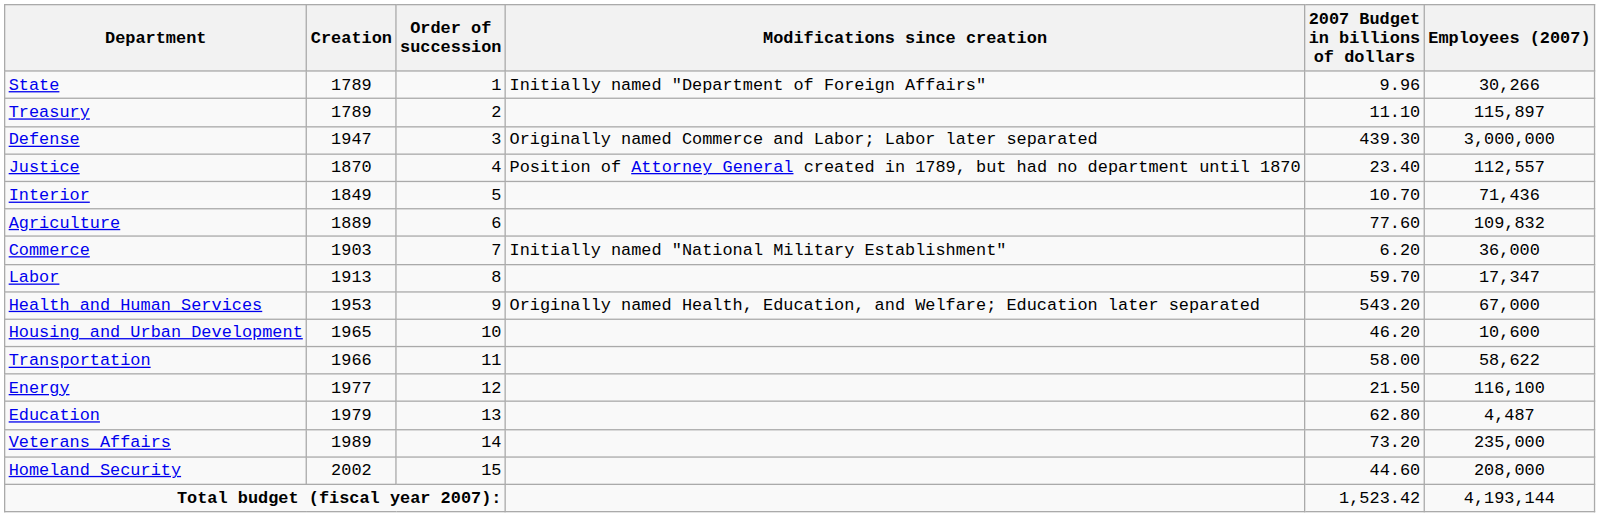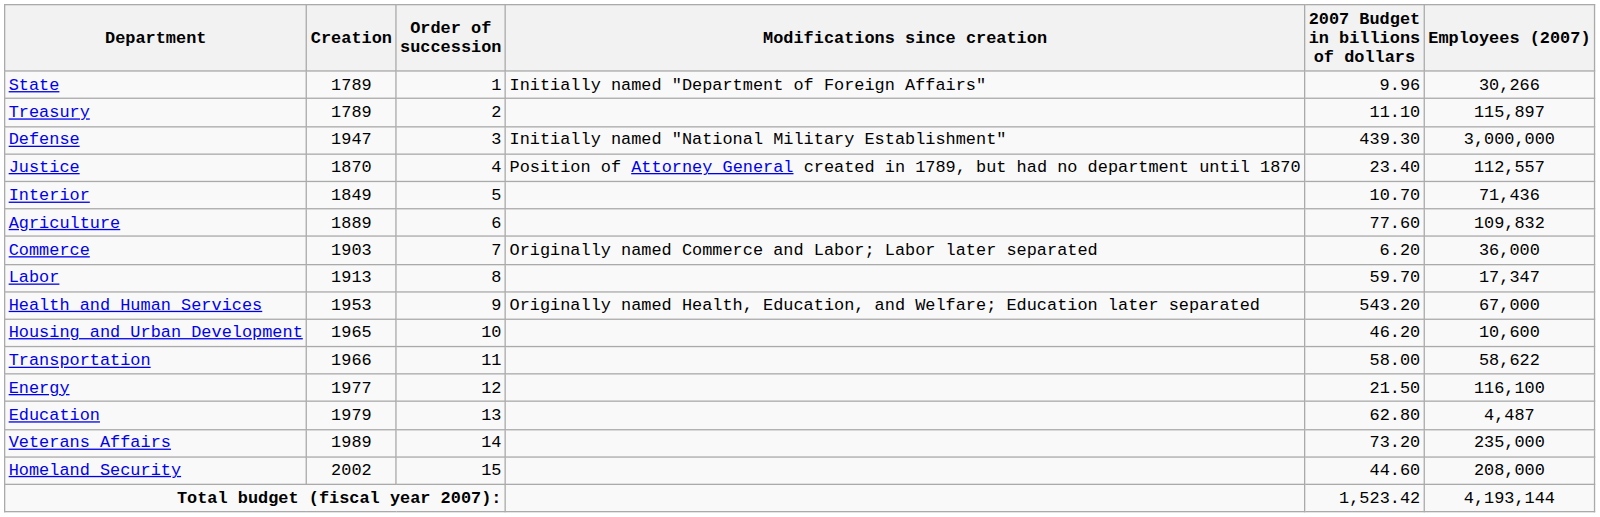Defense | Modifications since creation: Originally named Commerce and Labor; Labor later separated -> Initially named "National Military Establishment"
Commerce | Modifications since creation: Initially named "National Military Establishment" -> Originally named Commerce and Labor; Labor later separated
